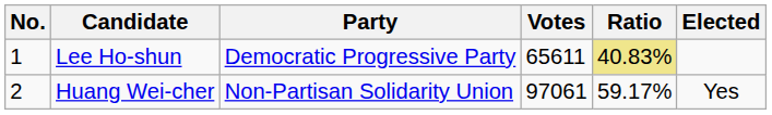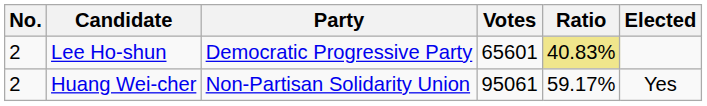Lee Ho-shun | No.: 1 -> 2
Lee Ho-shun | Votes: 65611 -> 65601
Huang Wei-cher | Votes: 97061 -> 95061
